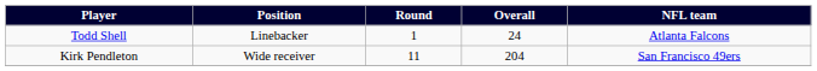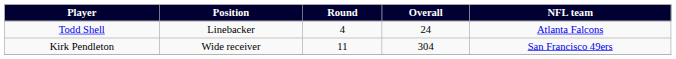Todd Shell | Round: 1 -> 4
Kirk Pendleton | Overall: 204 -> 304
